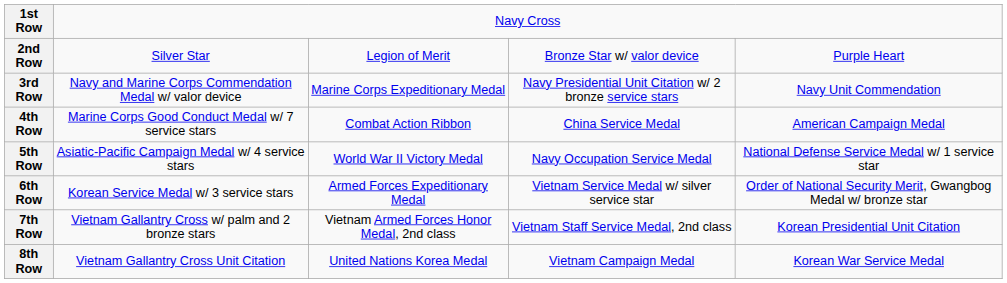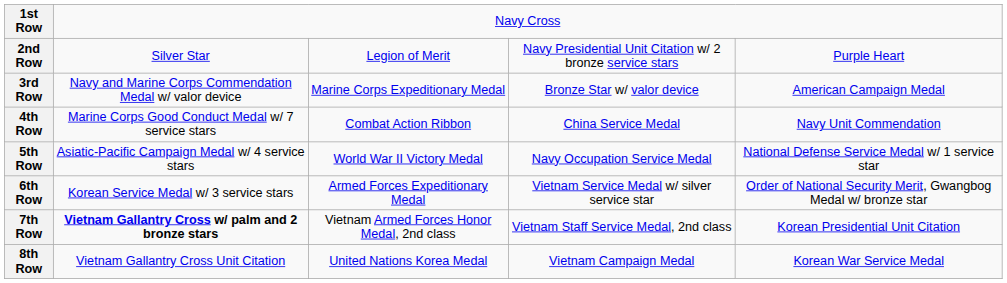2nd Row | column 4: Bronze Star w/ valor device -> Navy Presidential Unit Citation w/ 2 bronze service stars
3rd Row | column 4: Navy Presidential Unit Citation w/ 2 bronze service stars -> Bronze Star w/ valor device
3rd Row | column 5: Navy Unit Commendation -> American Campaign Medal
4th Row | column 5: American Campaign Medal -> Navy Unit Commendation
7th Row | column 2: normal -> bold
